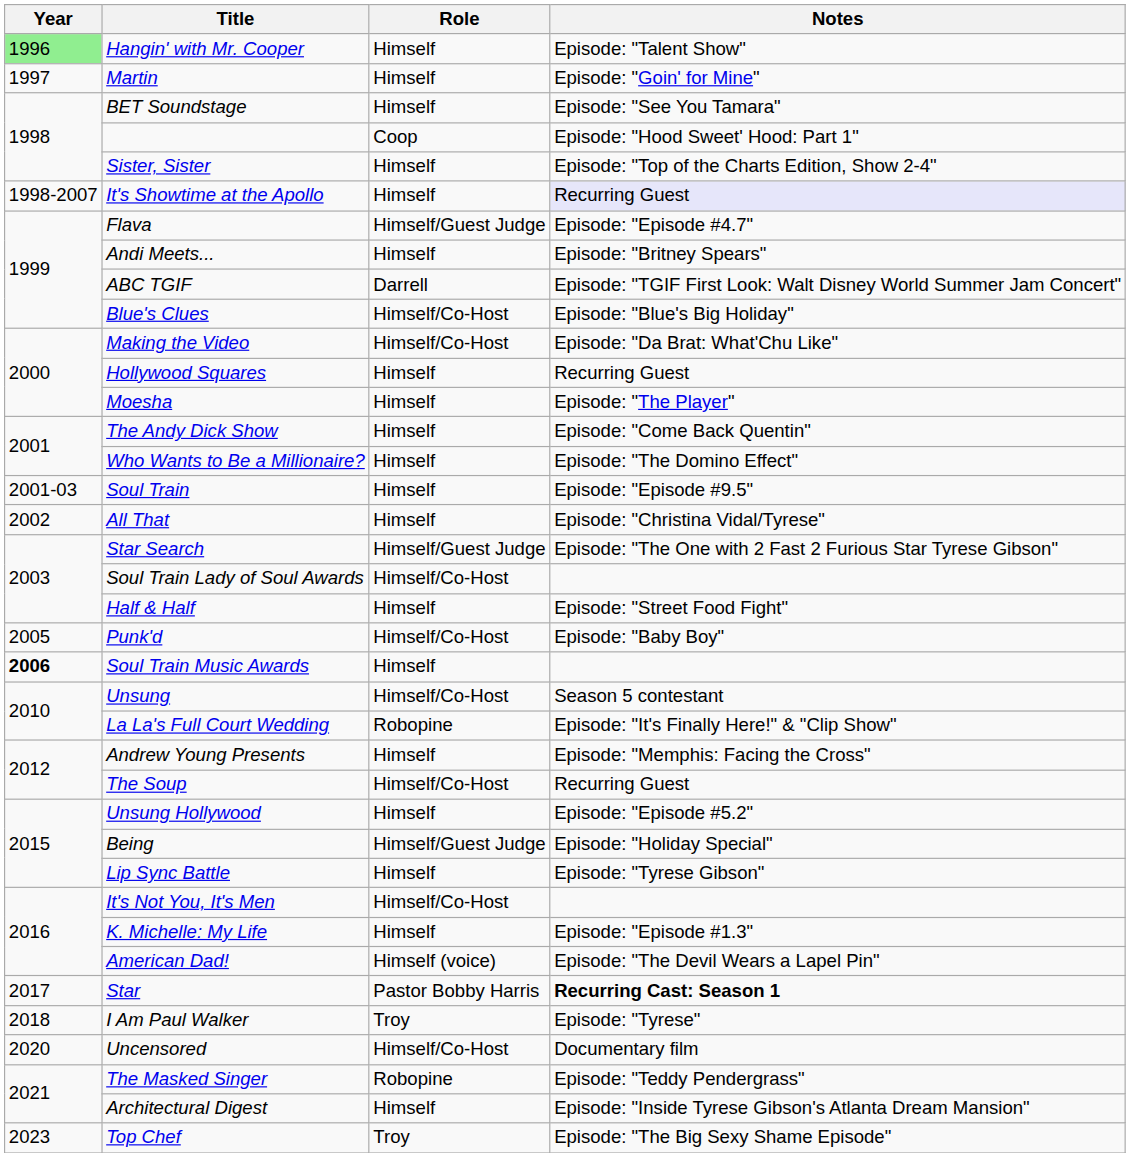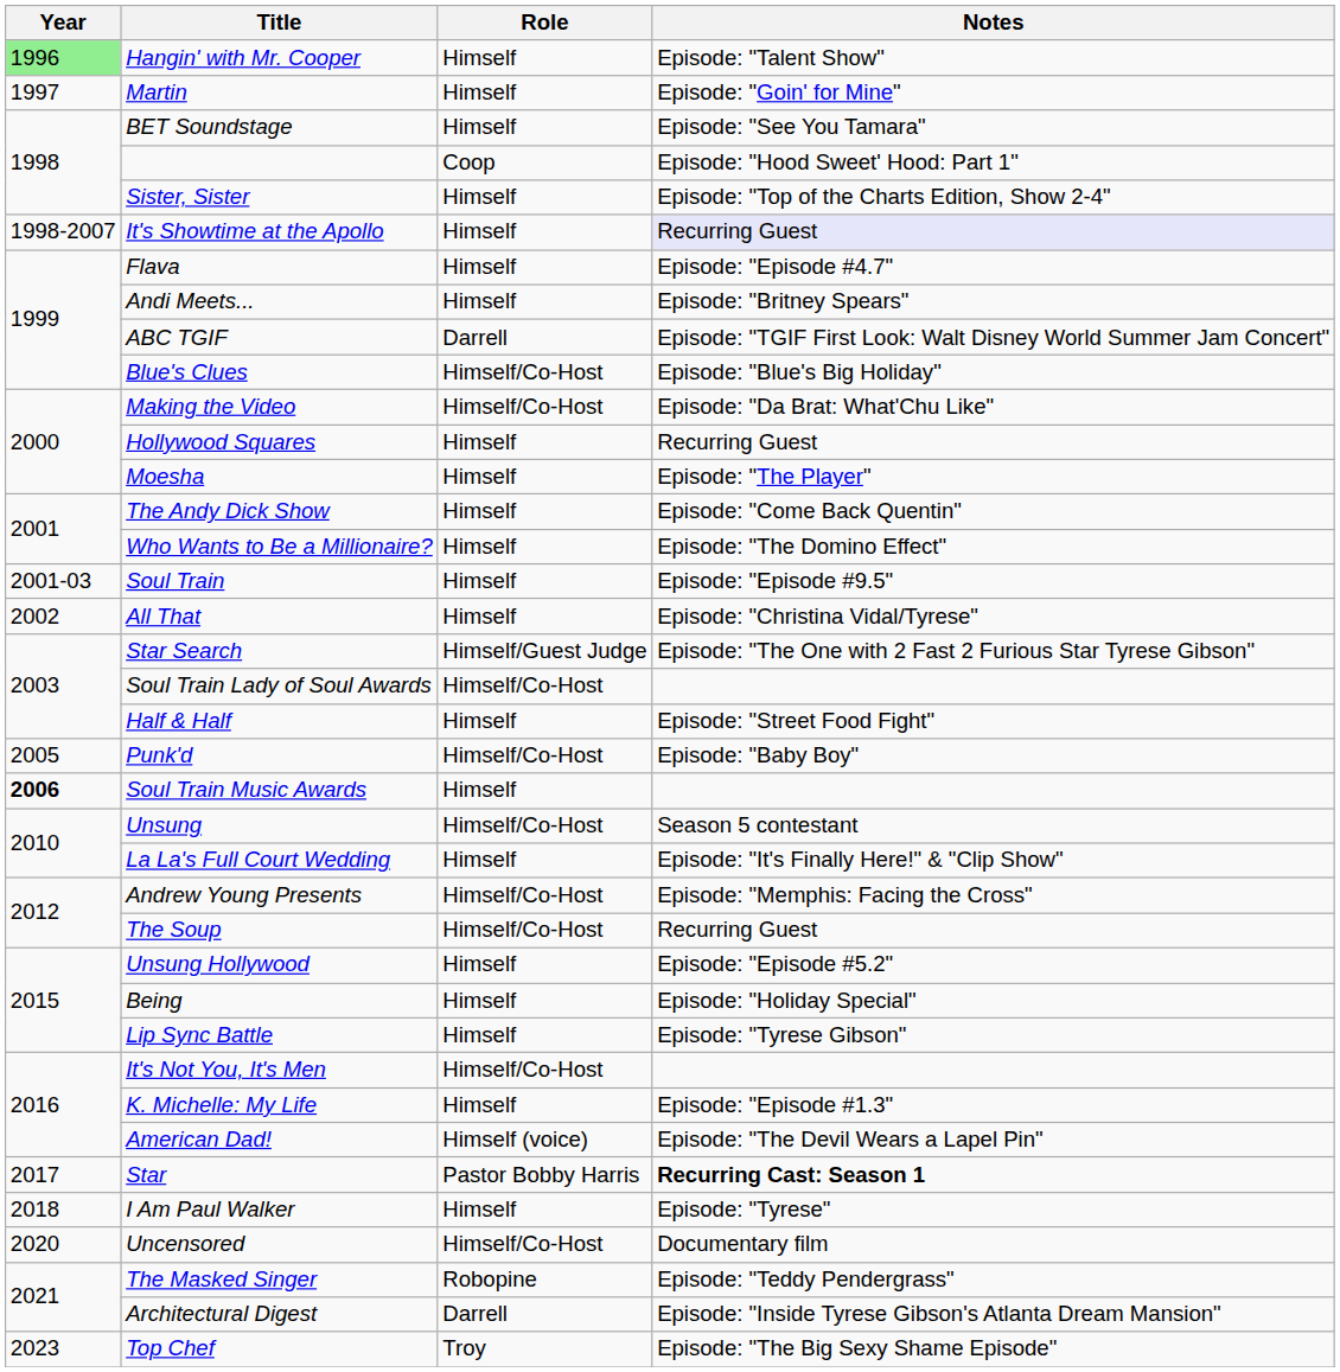Flava | Role: Himself/Guest Judge -> Himself
La La's Full Court Wedding | Role: Robopine -> Himself
Andrew Young Presents | Role: Himself -> Himself/Co-Host
Being | Role: Himself/Guest Judge -> Himself
I Am Paul Walker | Role: Troy -> Himself
Architectural Digest | Role: Himself -> Darrell
